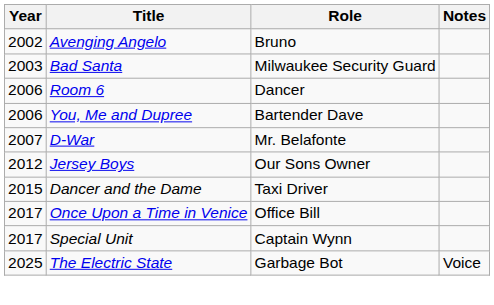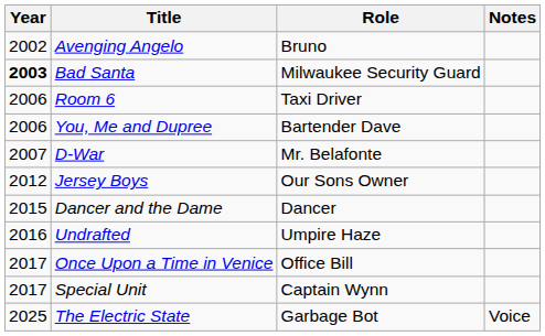Bad Santa | Year: normal -> bold
Room 6 | Role: Dancer -> Taxi Driver
Dancer and the Dame | Role: Taxi Driver -> Dancer
+ row: 2016 | Undrafted | Umpire Haze
